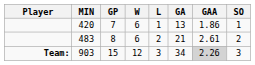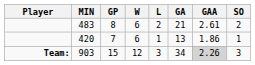rows swapped: 483 <-> 420
